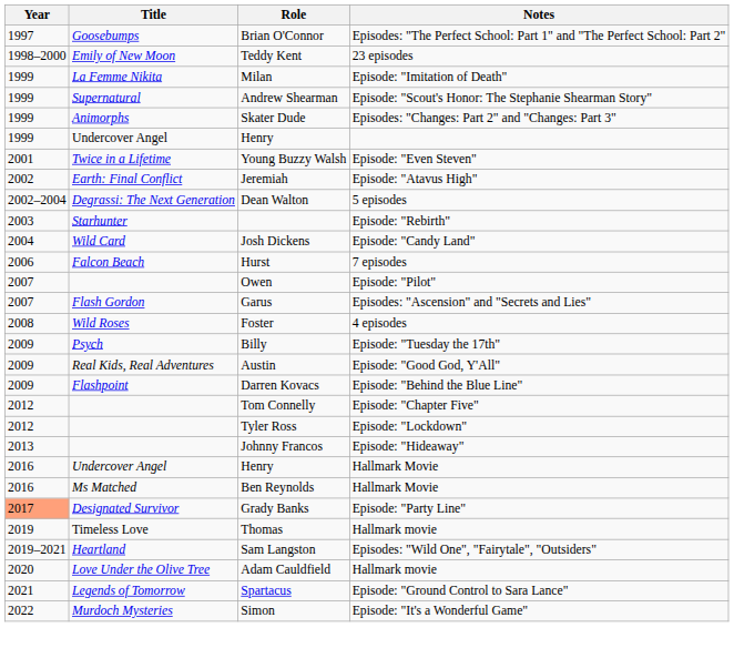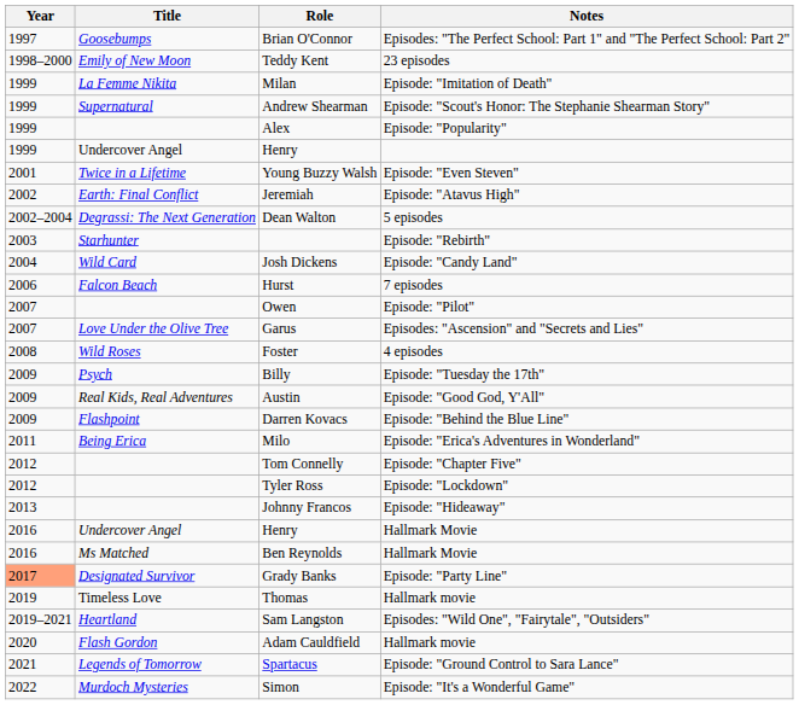+ row: 1999 | Alex | Episode: "Popularity"
- row: 1999 | Animorphs | Skater Dude | Episodes: "Changes: Part 2" and "Changes: Part 3"
Garus | Title: Flash Gordon -> Love Under the Olive Tree
+ row: 2011 | Being Erica | Milo | Episode: "Erica's Adventures in Wonderland"
Adam Cauldfield | Title: Love Under the Olive Tree -> Flash Gordon
